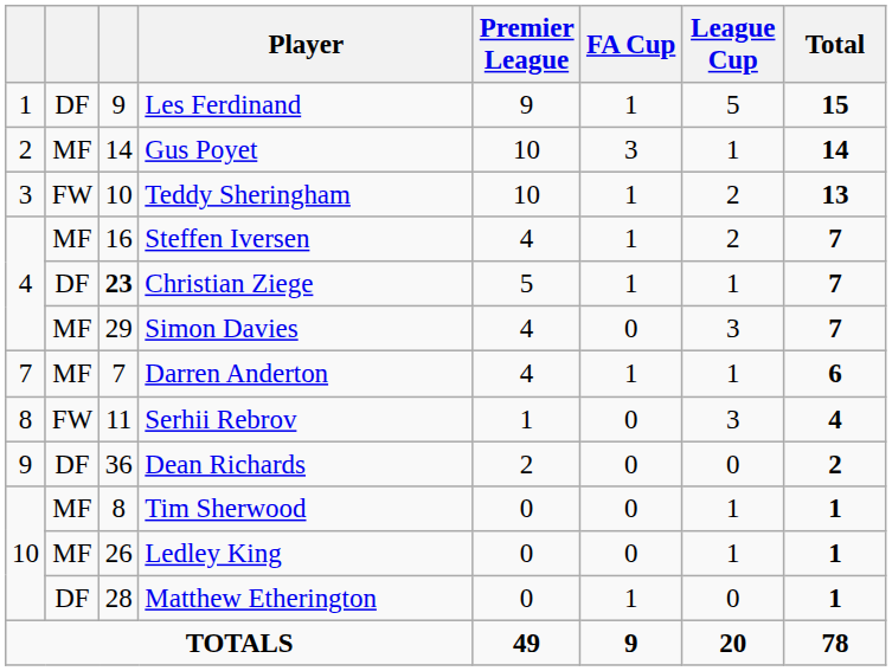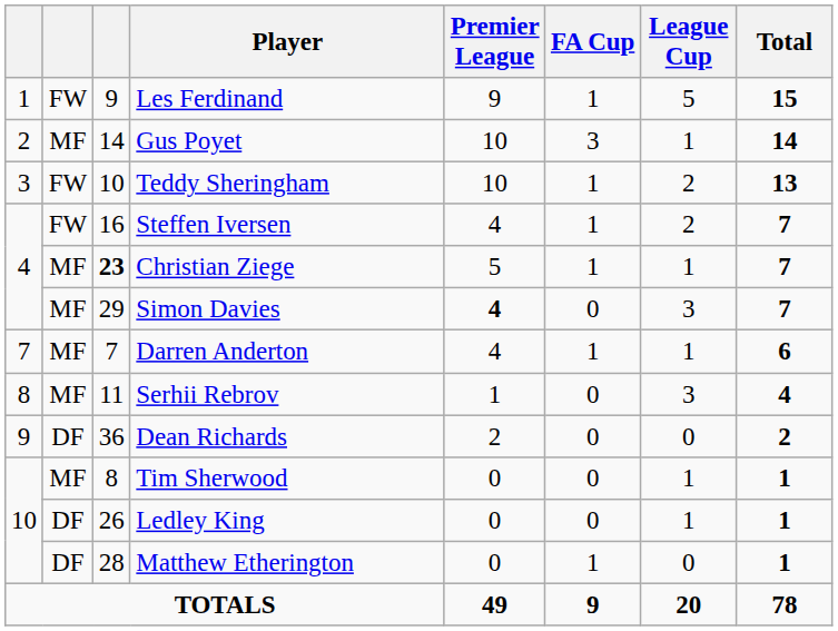Les Ferdinand | column 2: DF -> FW
Steffen Iversen | column 2: MF -> FW
Christian Ziege | column 2: DF -> MF
Simon Davies | Premier League: normal -> bold
Serhii Rebrov | column 2: FW -> MF
Ledley King | column 2: MF -> DF
